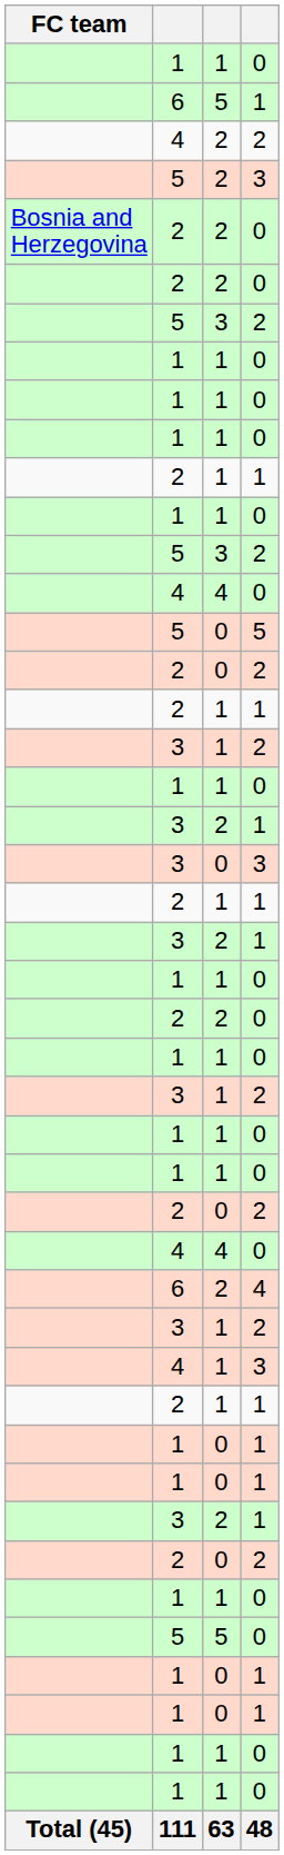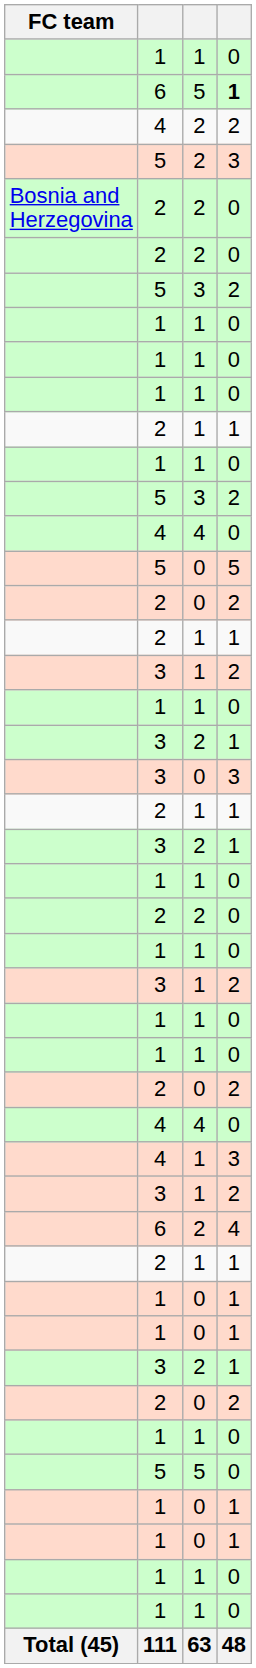6 / 5 | column 4: normal -> bold
rows swapped: 4 / 1 <-> 6 / 2
